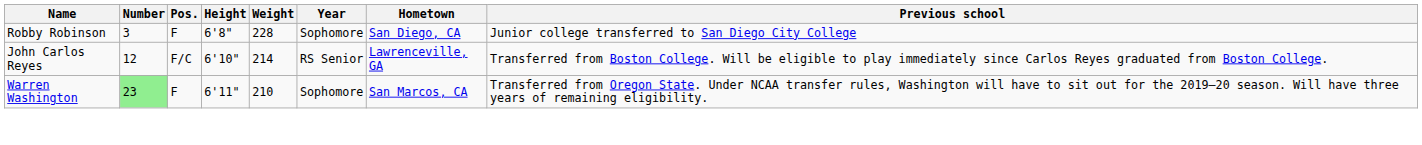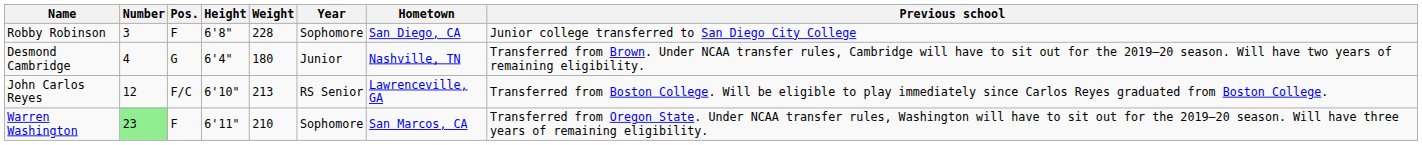+ row: Desmond Cambridge | 4 | G | 6'4" | 180 | Junior | Nashville, TN | Transferred from Brown. Under NCAA transfer rules, Cambridge will have to sit out for the 2019–20 season. Will have two years of remaining eligibility.
John Carlos Reyes | Weight: 214 -> 213
